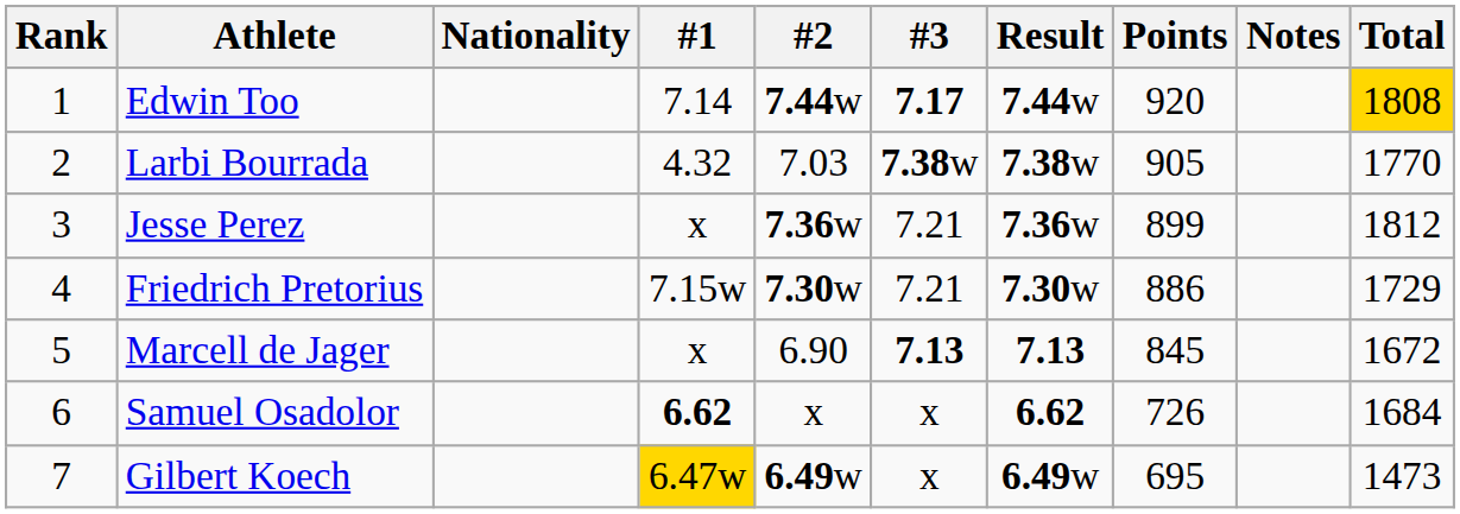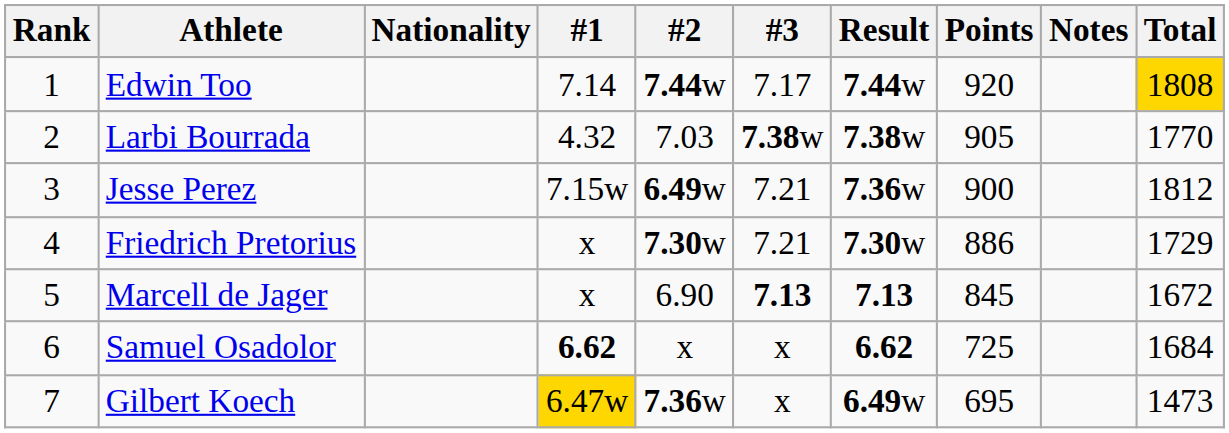Edwin Too | #3: bold -> normal
Jesse Perez | #1: x -> 7.15w
Jesse Perez | #2: 7.36w -> 6.49w
Jesse Perez | Points: 899 -> 900
Friedrich Pretorius | #1: 7.15w -> x
Samuel Osadolor | Points: 726 -> 725
Gilbert Koech | #2: 6.49w -> 7.36w
